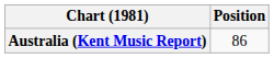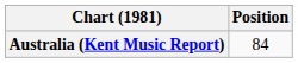Australia (Kent Music Report) | Position: 86 -> 84
